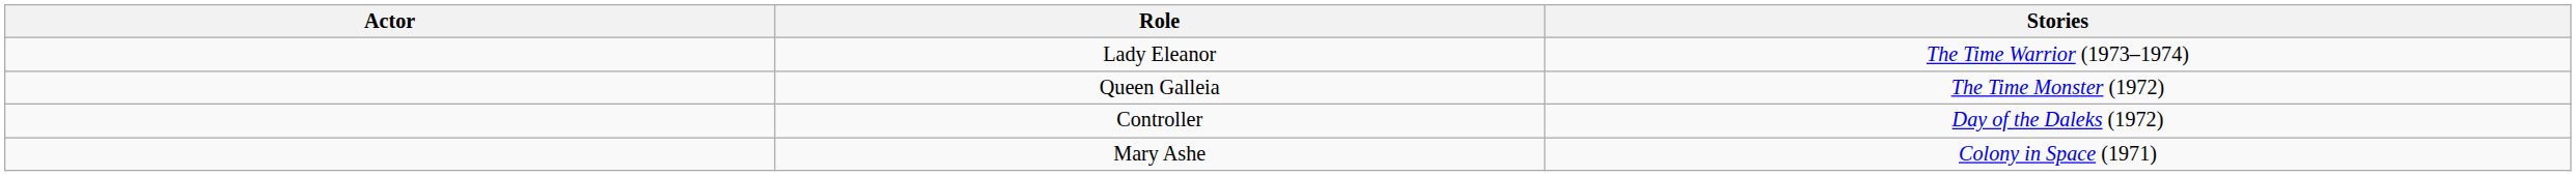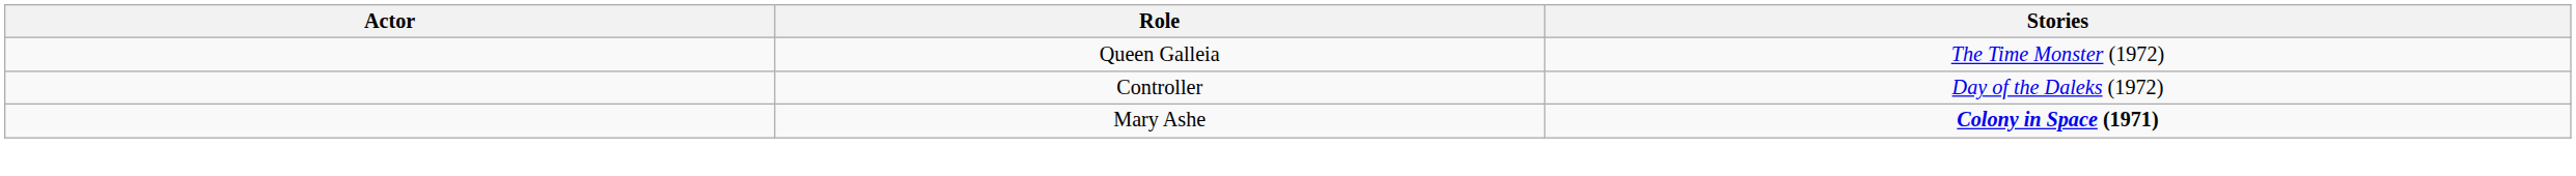- row: Lady Eleanor | The Time Warrior (1973–1974)
Mary Ashe | Stories: normal -> bold
